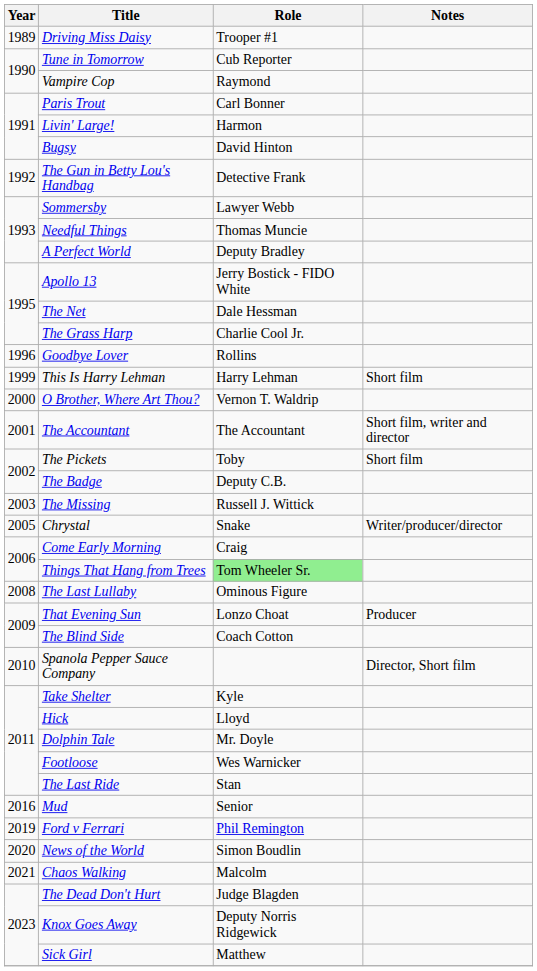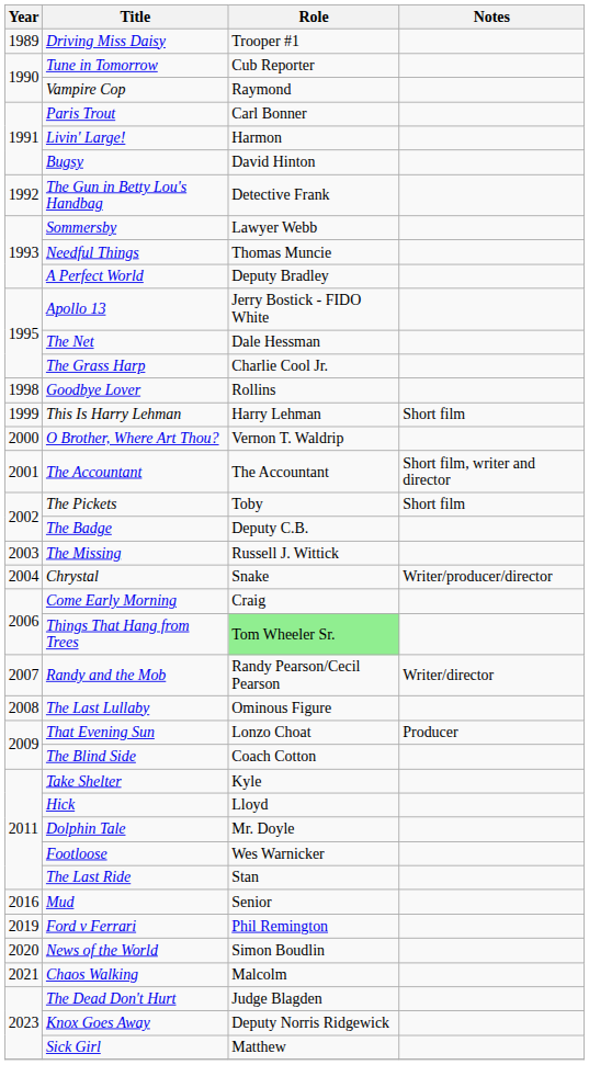Goodbye Lover | Year: 1996 -> 1998
Chrystal | Year: 2005 -> 2004
+ row: 2007 | Randy and the Mob | Randy Pearson/Cecil Pearson | Writer/director
- row: 2010 | Spanola Pepper Sauce Company | Director, Short film
